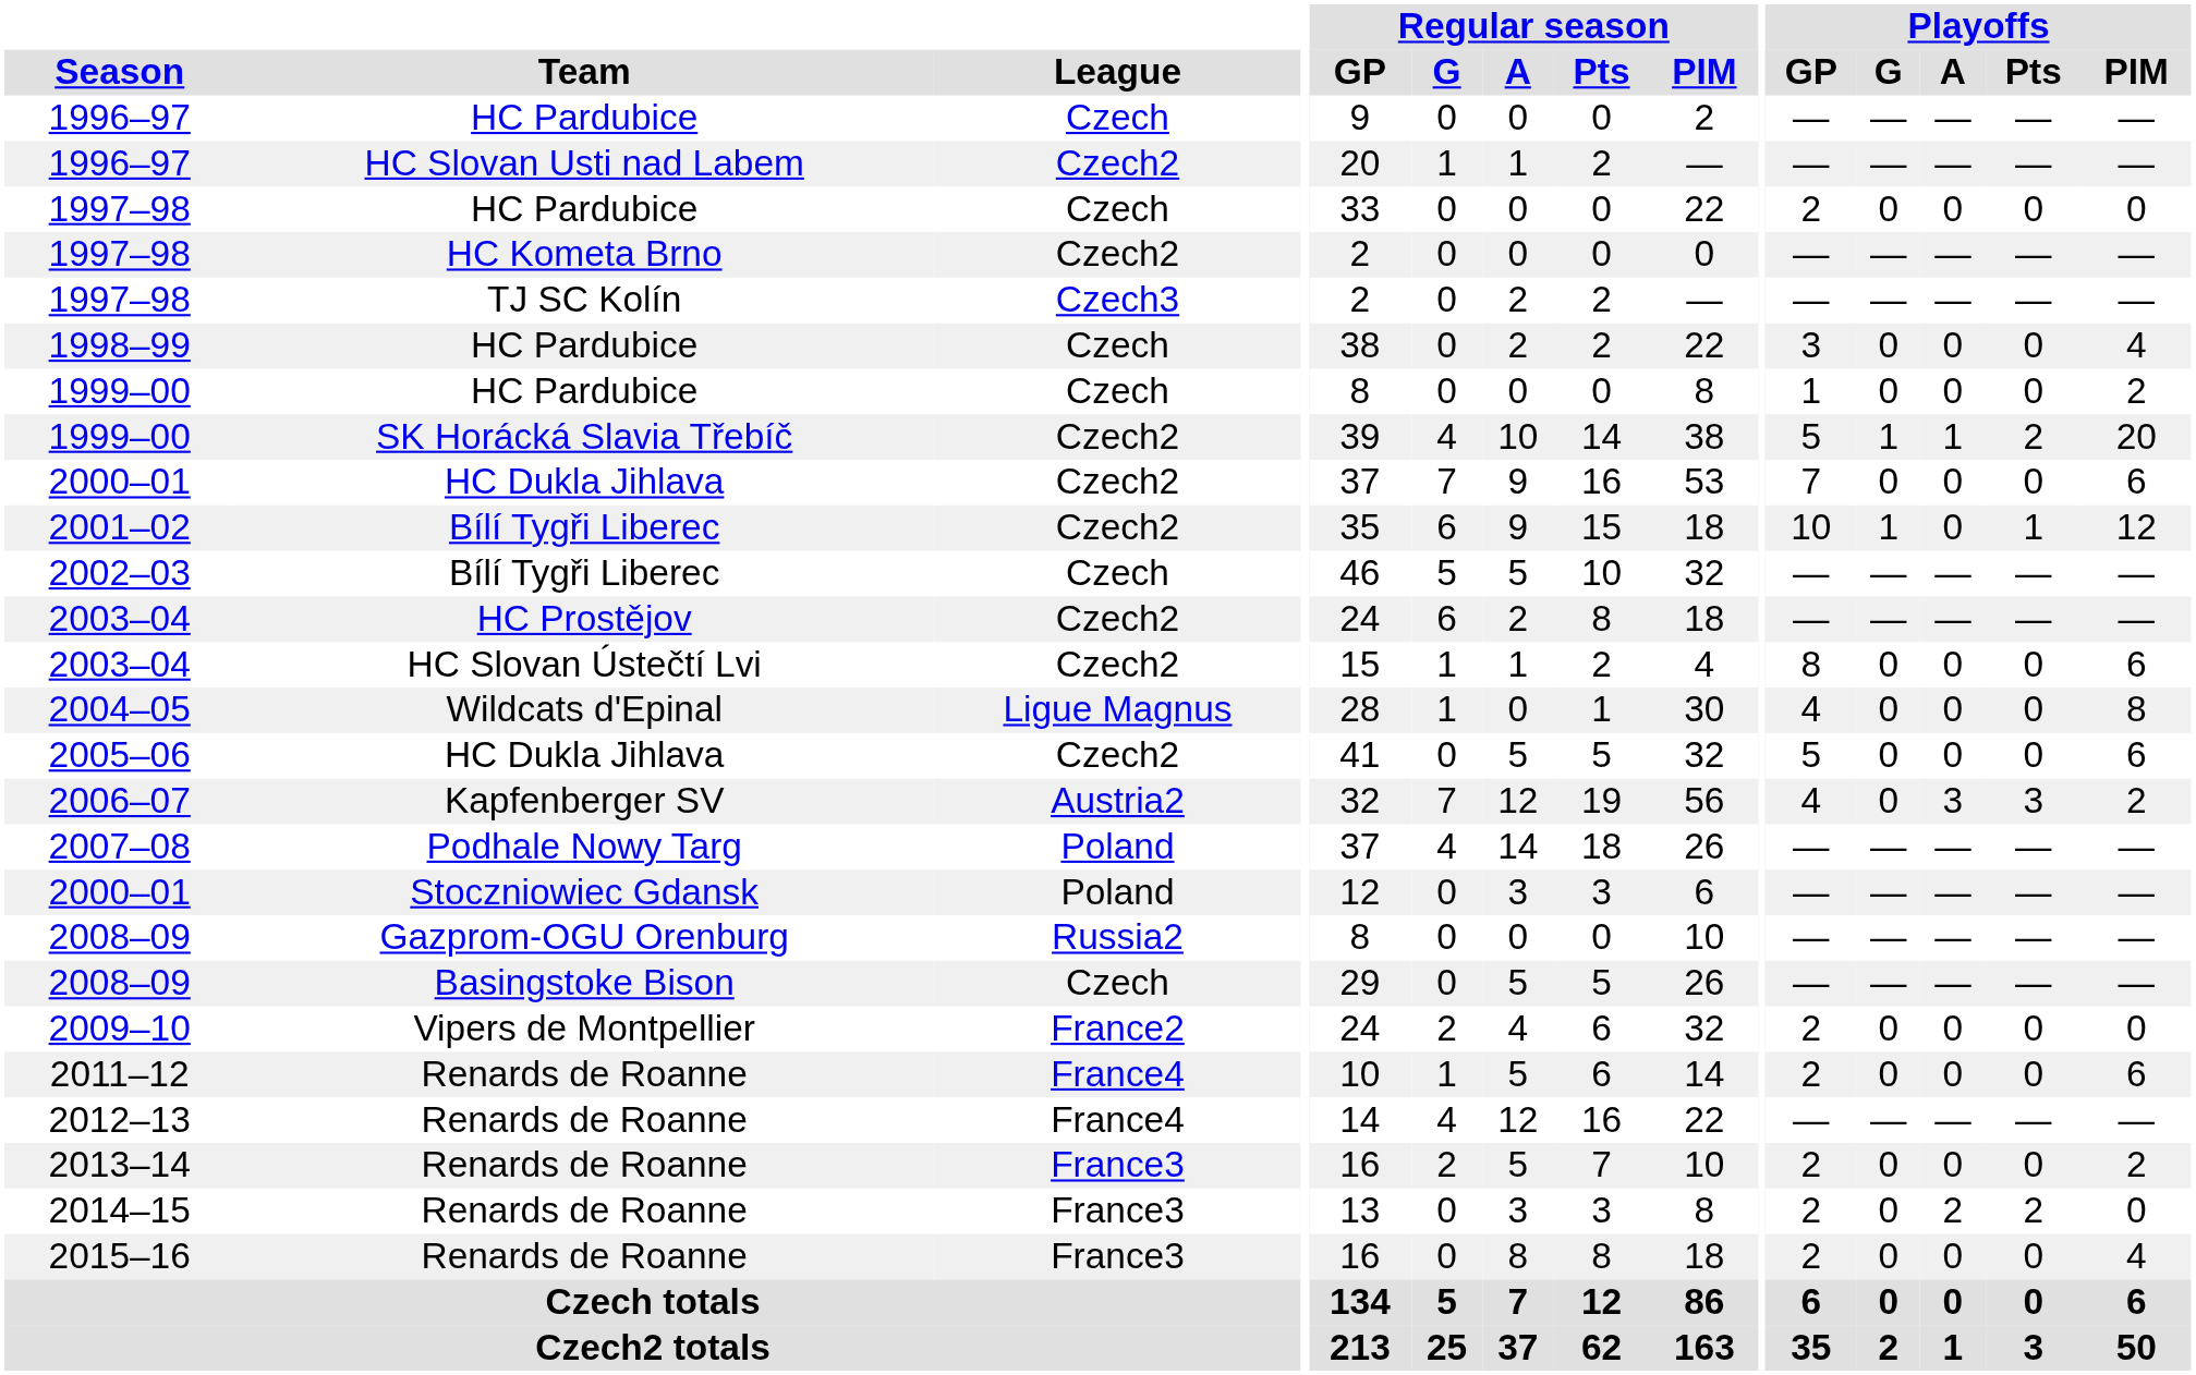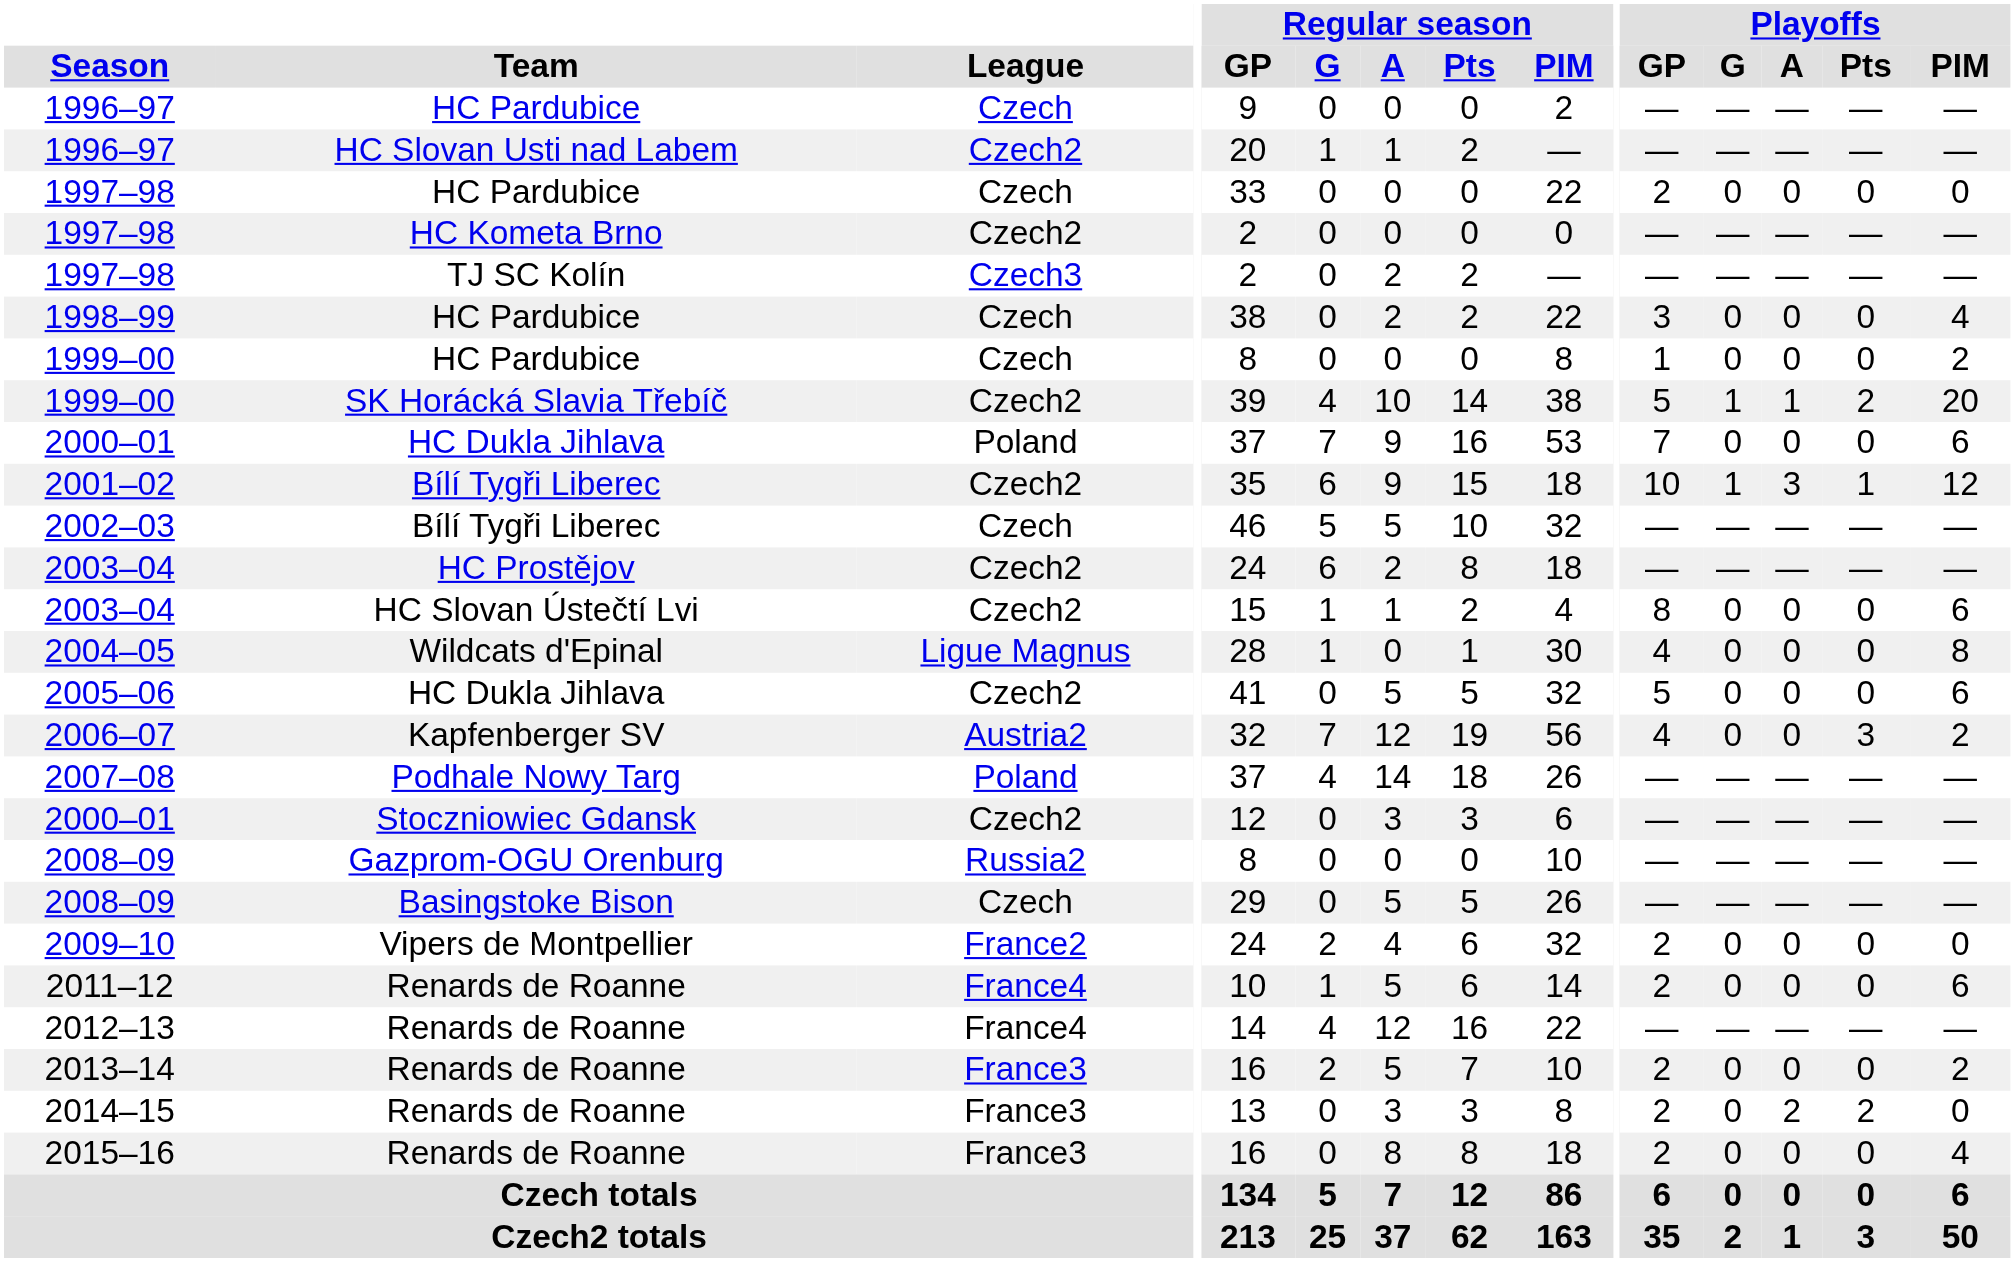2000–01 / HC Dukla Jihlava | League: Czech2 -> Poland
2001–02 | Playoffs / A: 0 -> 3
2006–07 | Playoffs / A: 3 -> 0
2000–01 / Stoczniowiec Gdansk | League: Poland -> Czech2
